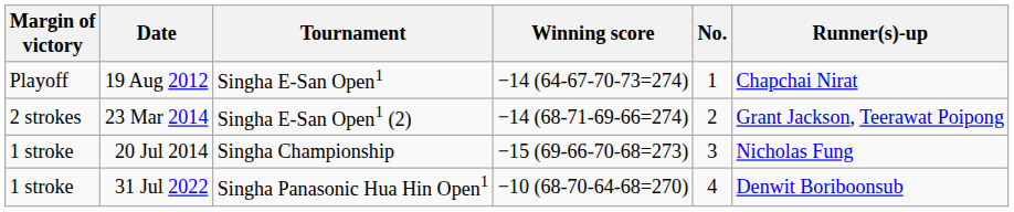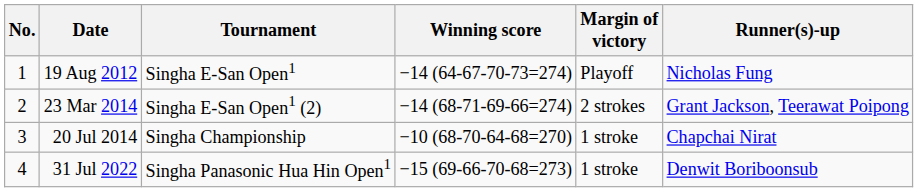columns swapped: No. <-> Margin of victory
19 Aug 2012 | Runner(s)-up: Chapchai Nirat -> Nicholas Fung
20 Jul 2014 | Winning score: −15 (69-66-70-68=273) -> −10 (68-70-64-68=270)
20 Jul 2014 | Runner(s)-up: Nicholas Fung -> Chapchai Nirat
31 Jul 2022 | Winning score: −10 (68-70-64-68=270) -> −15 (69-66-70-68=273)
